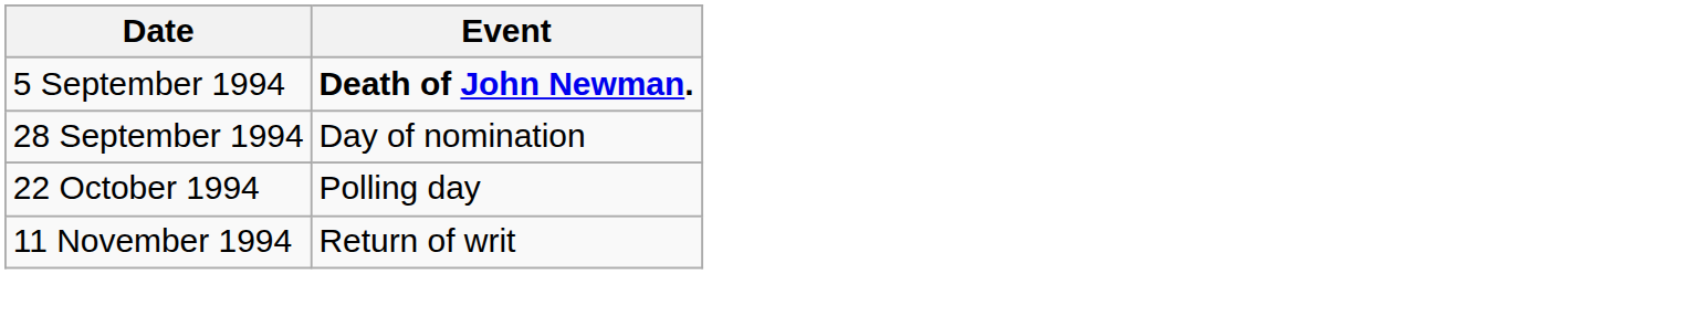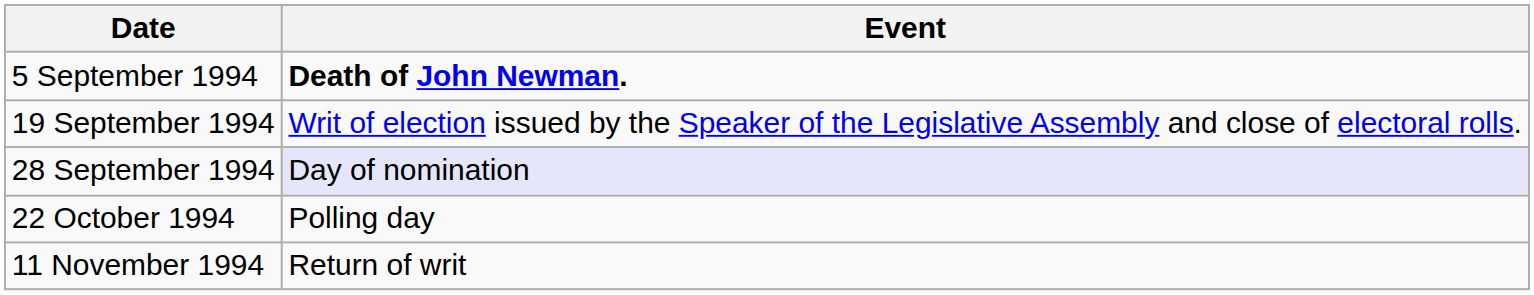+ row: 19 September 1994 | Writ of election issued by the Speaker of the Legislative Assembly and close of electoral rolls.
28 September 1994 | Event: no background -> lavender background
